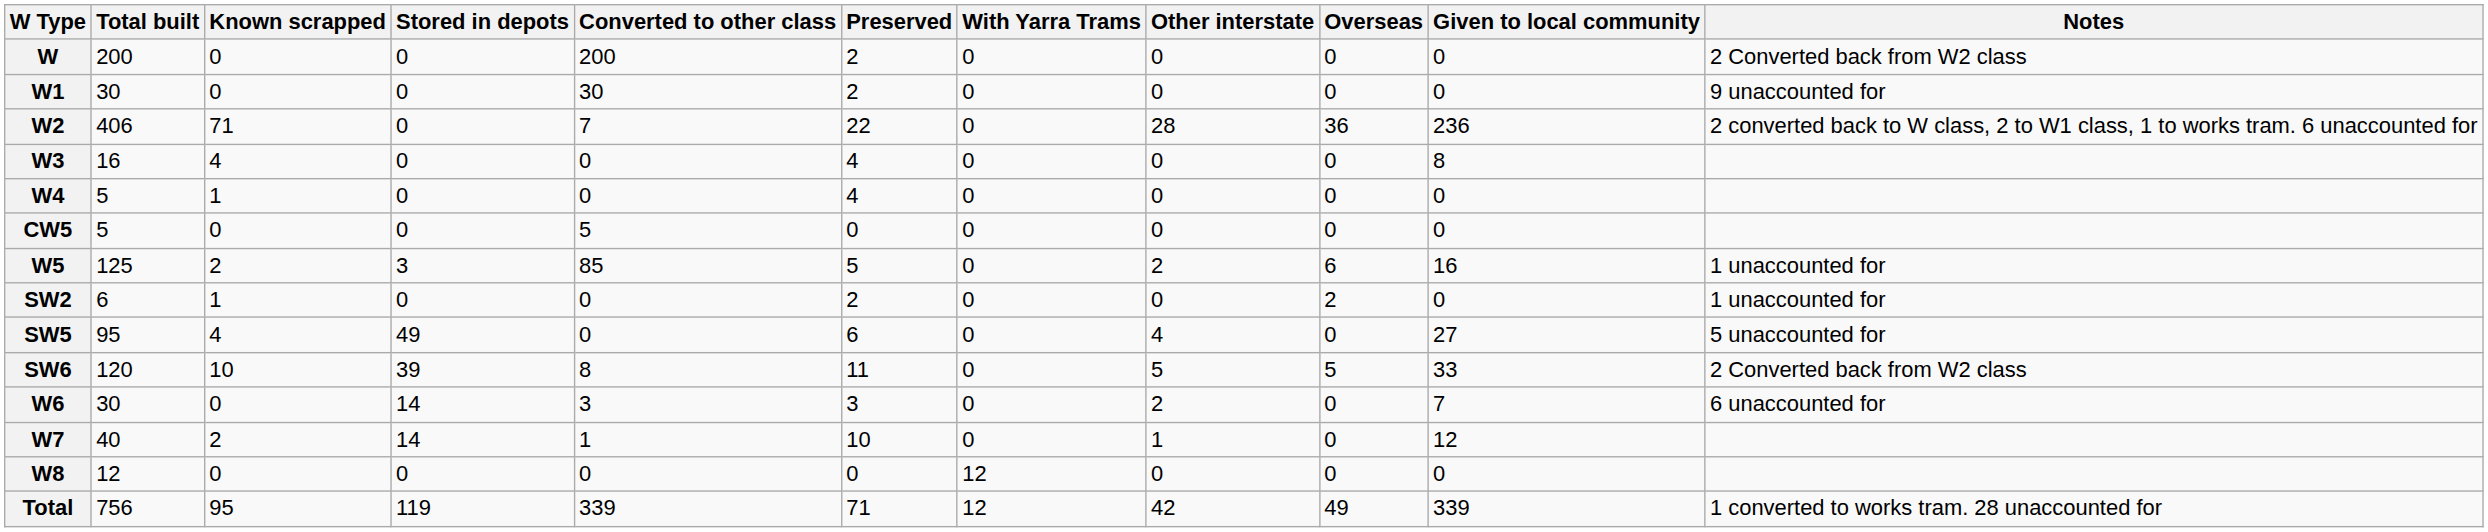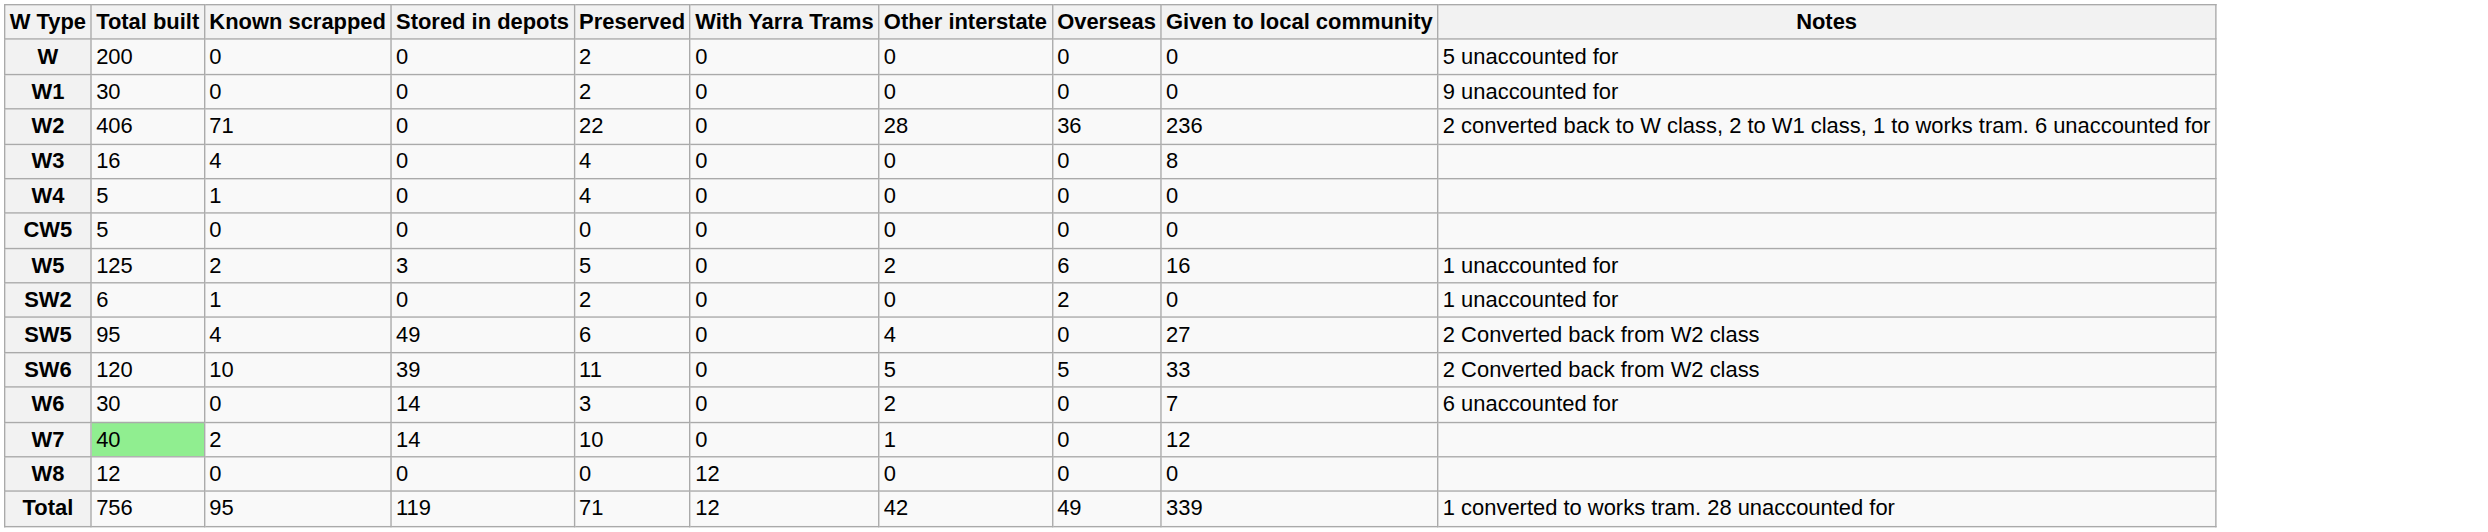- column: Converted to other class | 200 | 30 | 7 | 0 | 0 | 5 | 85 | 0 | 0 | 8 | 3 | 1 | 0 | 339
W | Notes: 2 Converted back from W2 class -> 5 unaccounted for
SW5 | Notes: 5 unaccounted for -> 2 Converted back from W2 class
W7 | Total built: no background -> lightgreen background
